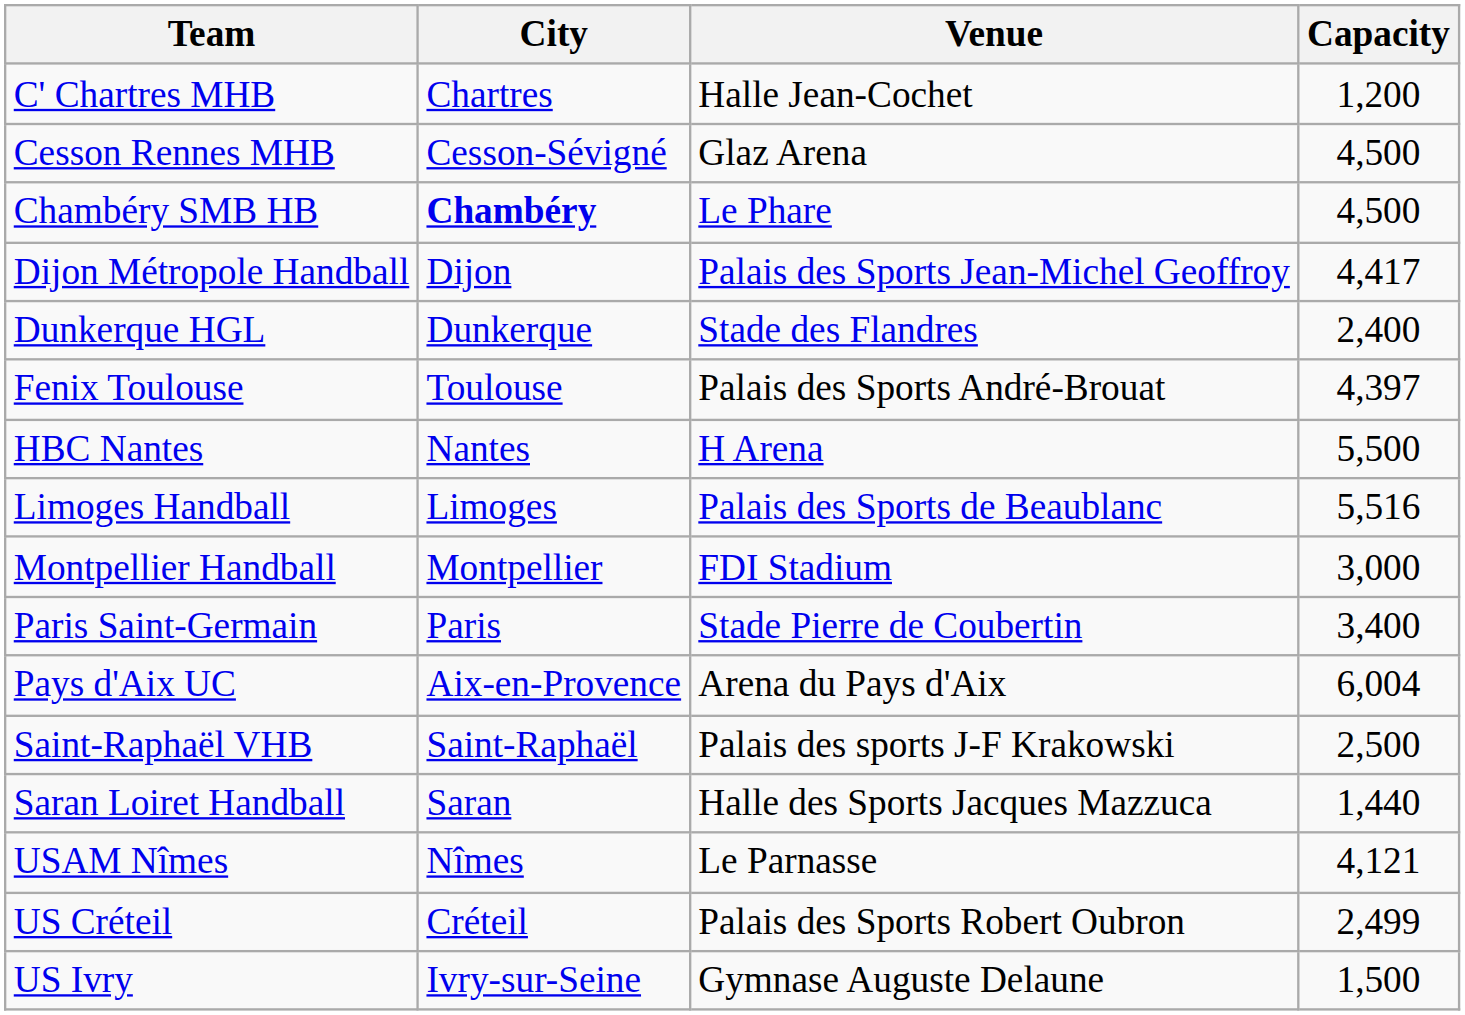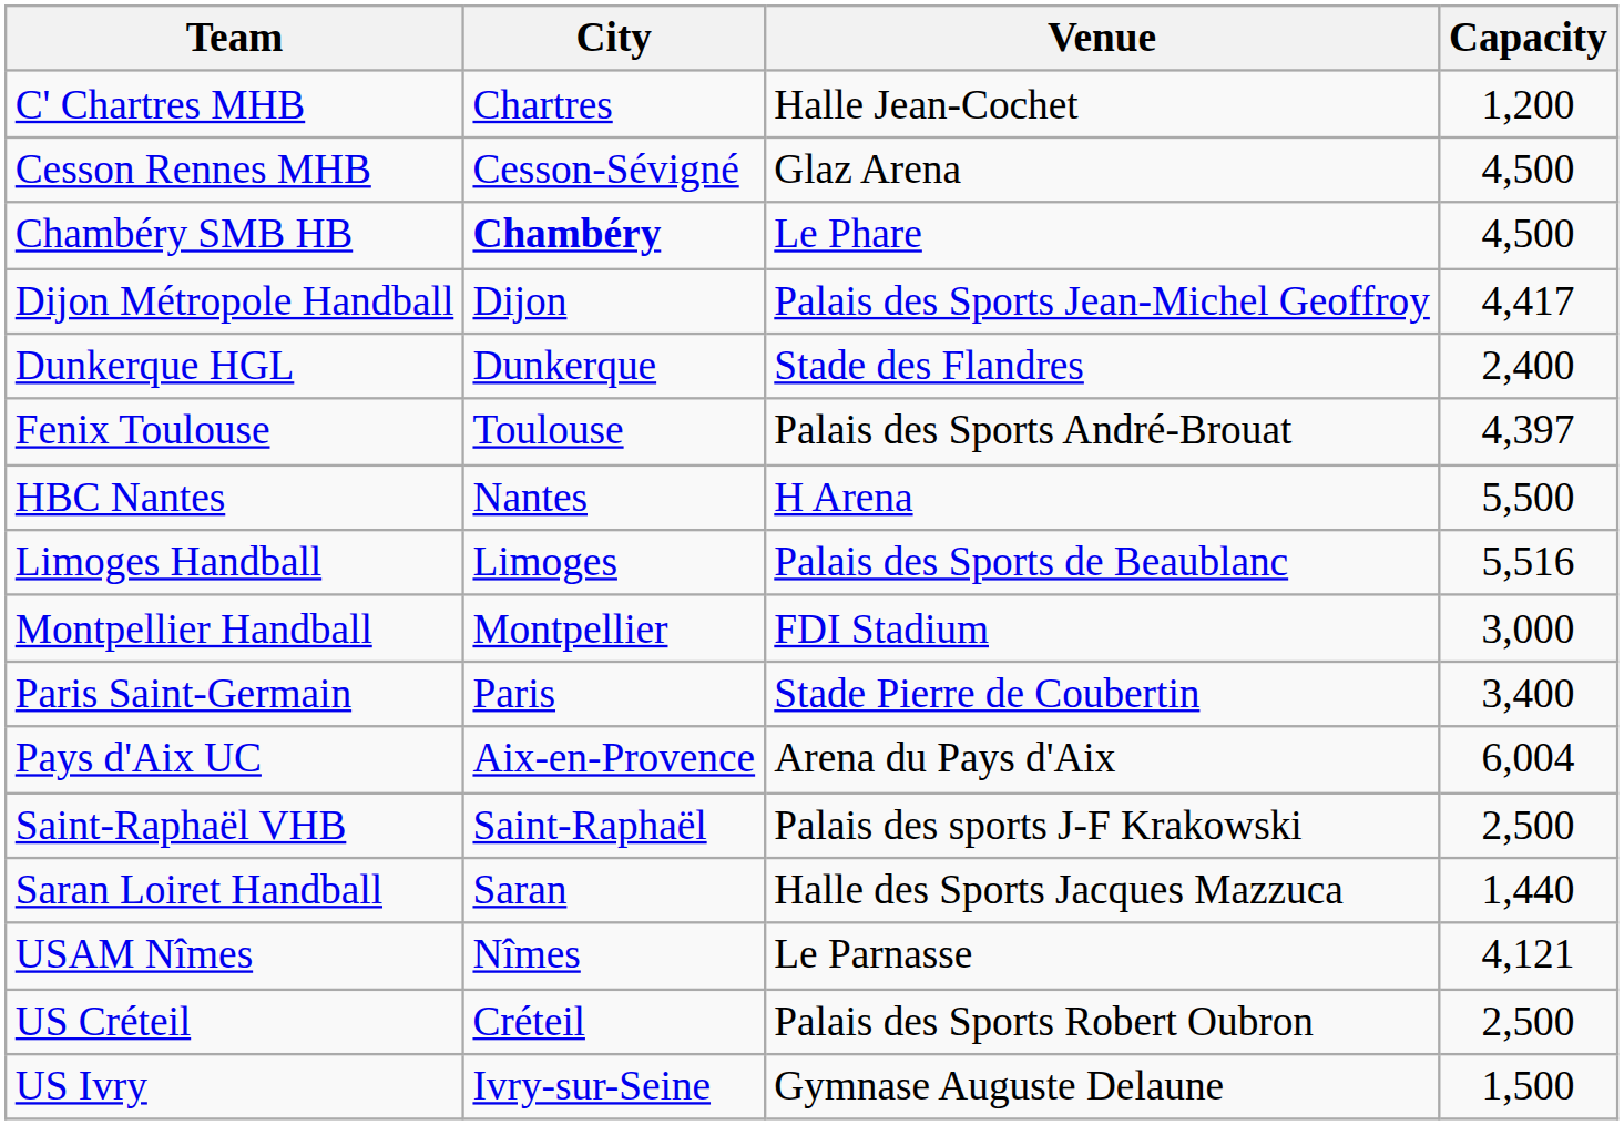US Créteil | Capacity: 2,499 -> 2,500
